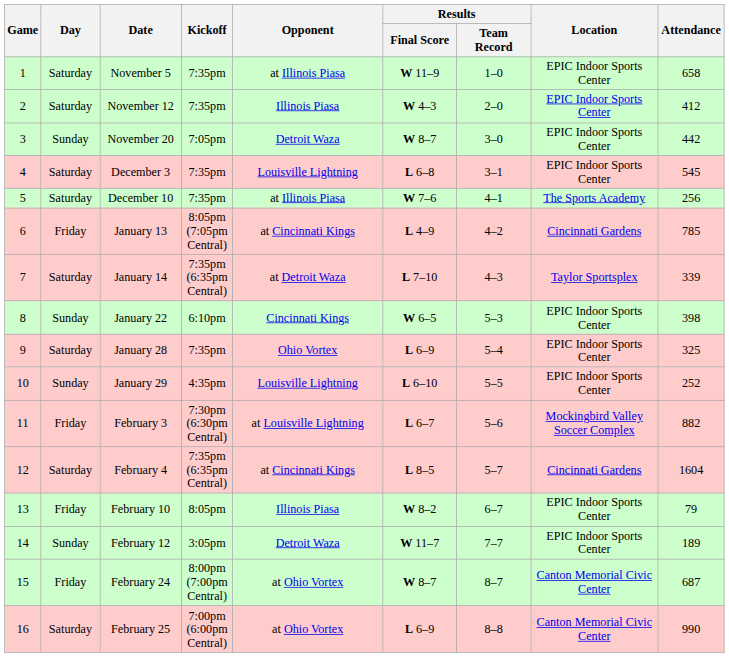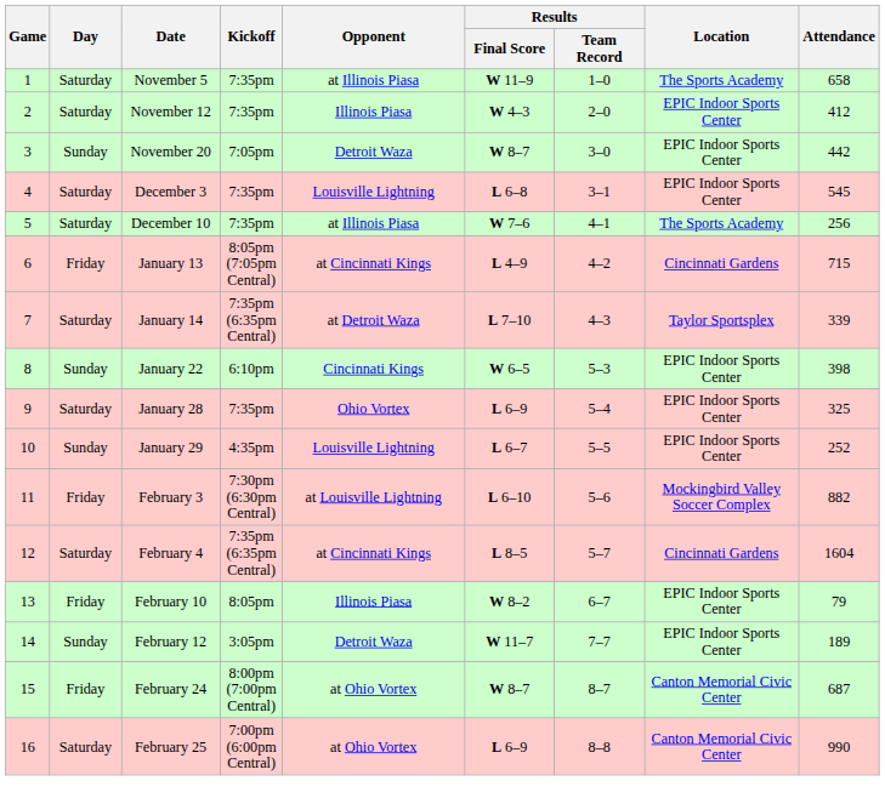November 5 | Location: EPIC Indoor Sports Center -> The Sports Academy
January 13 | Attendance: 785 -> 715
January 29 | Results / Final Score: L 6–10 -> L 6–7
February 3 | Results / Final Score: L 6–7 -> L 6–10
